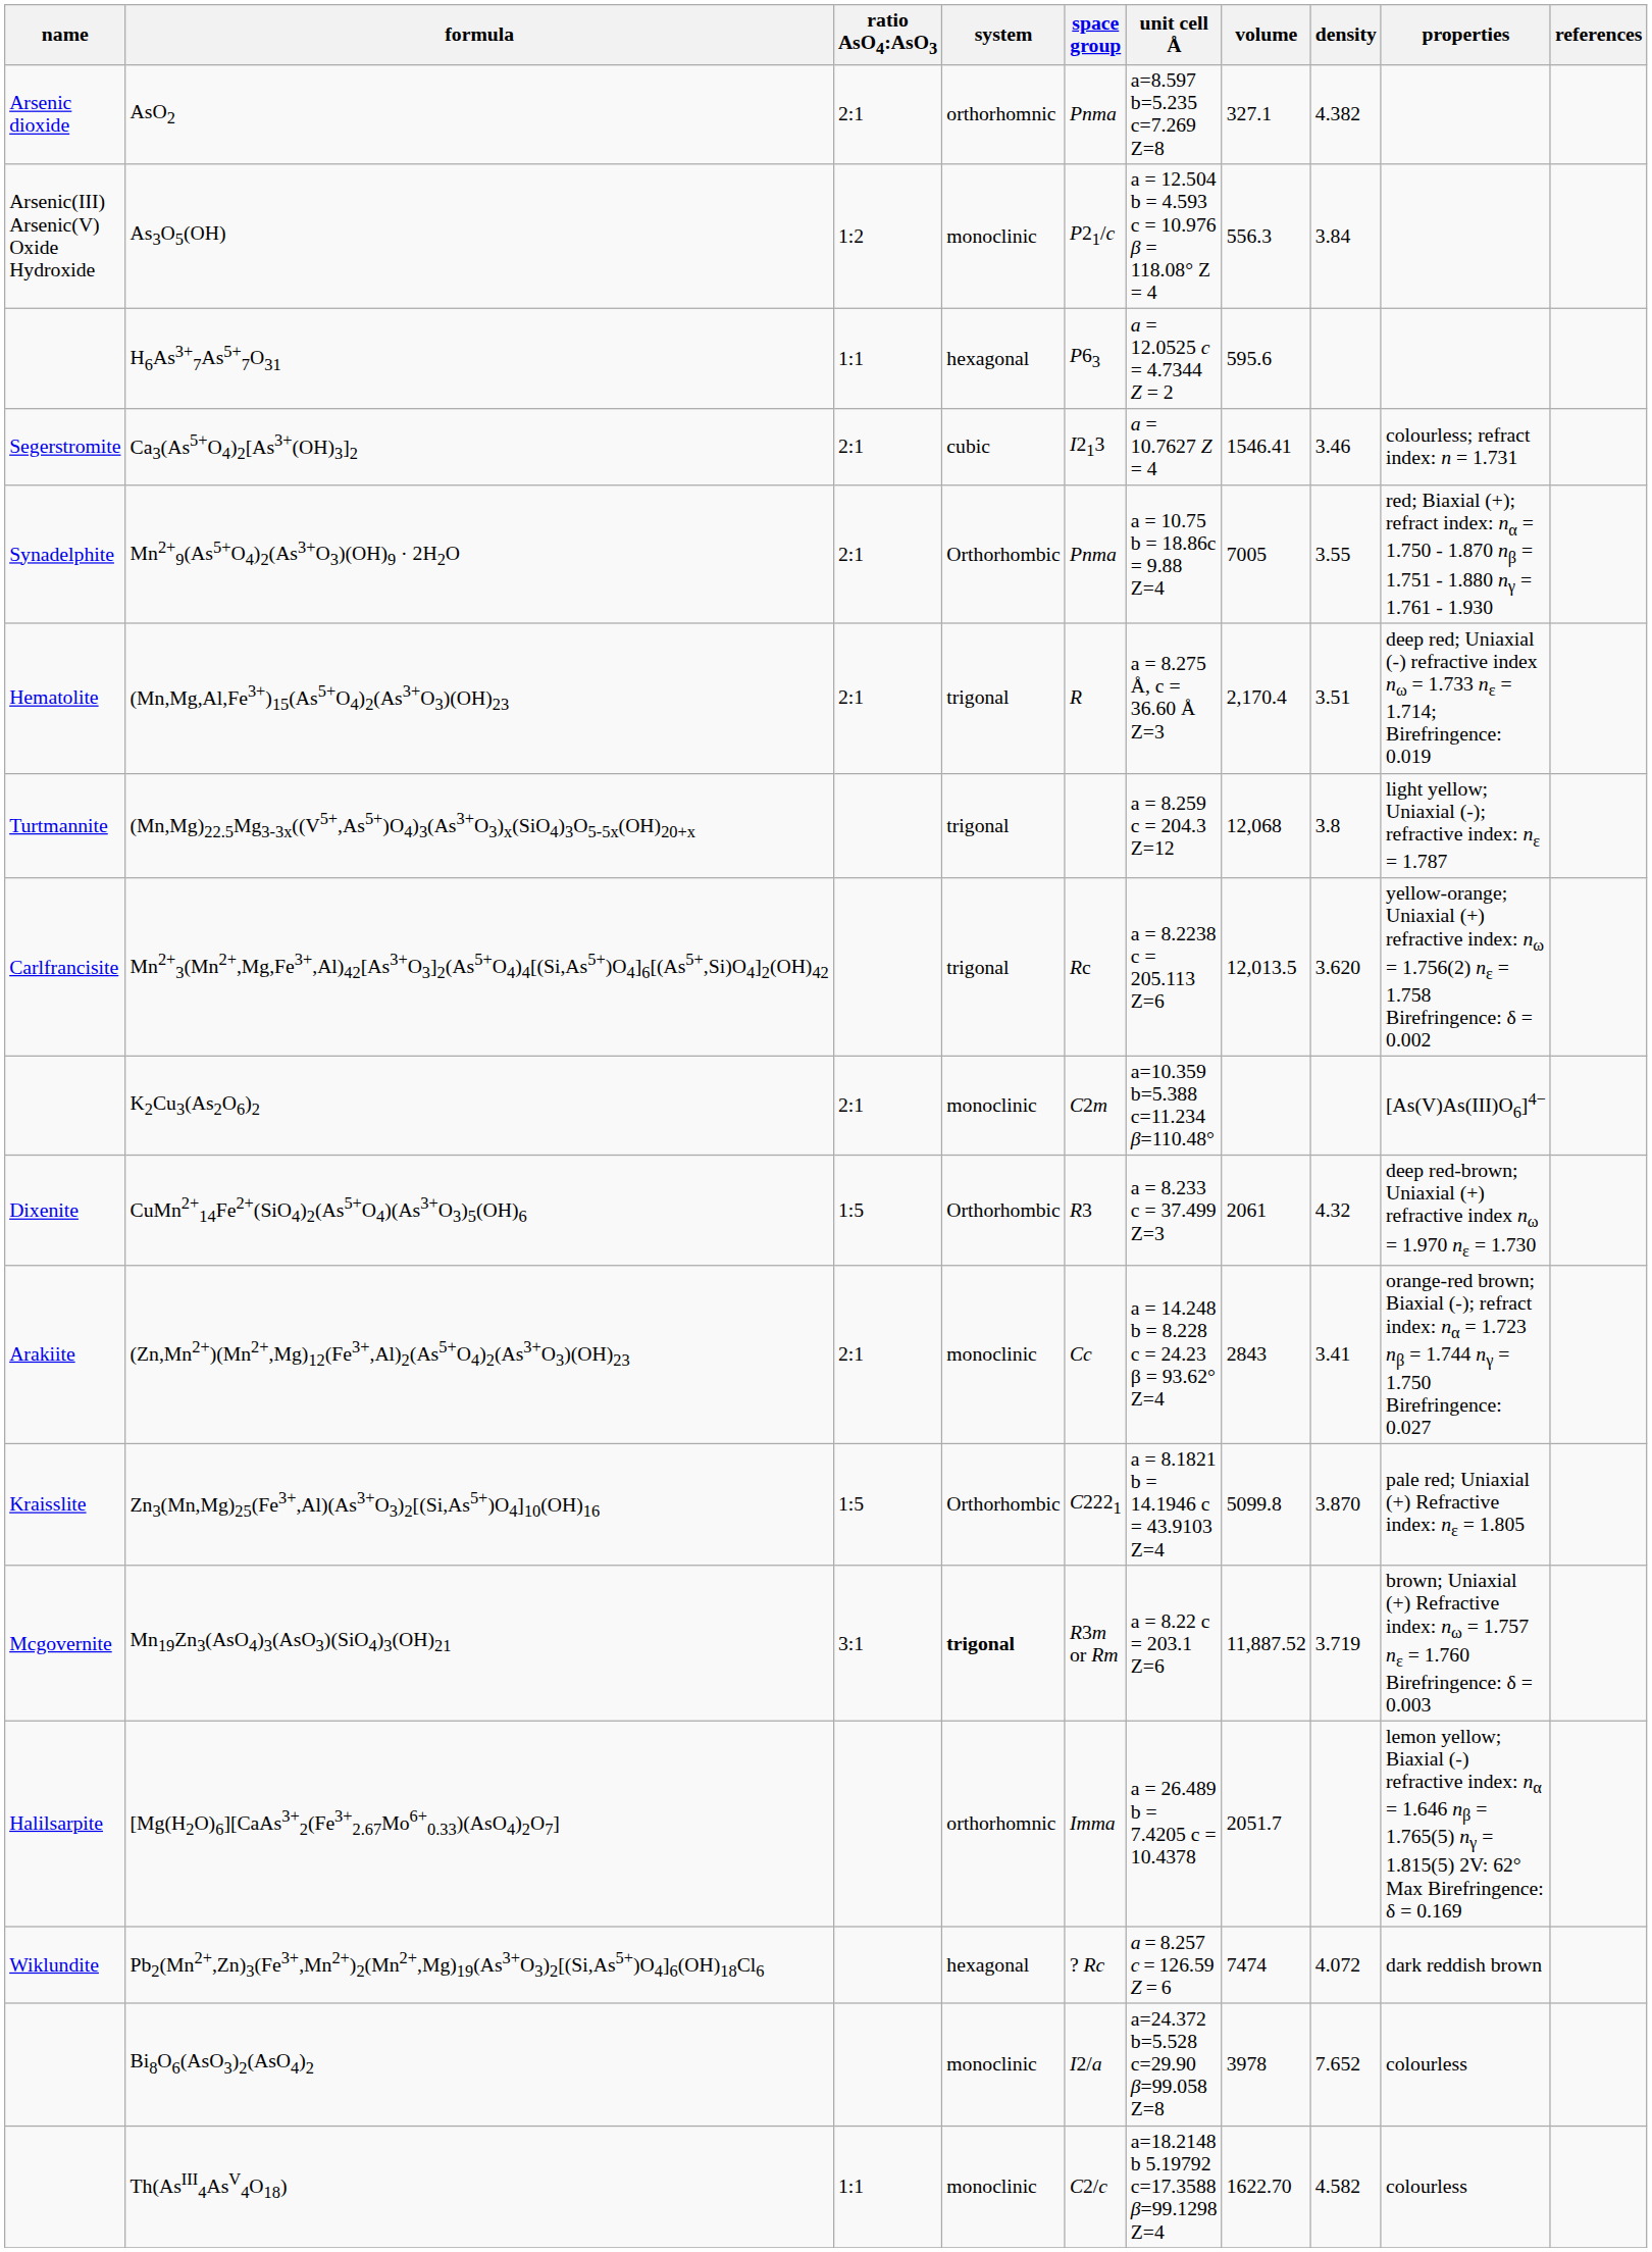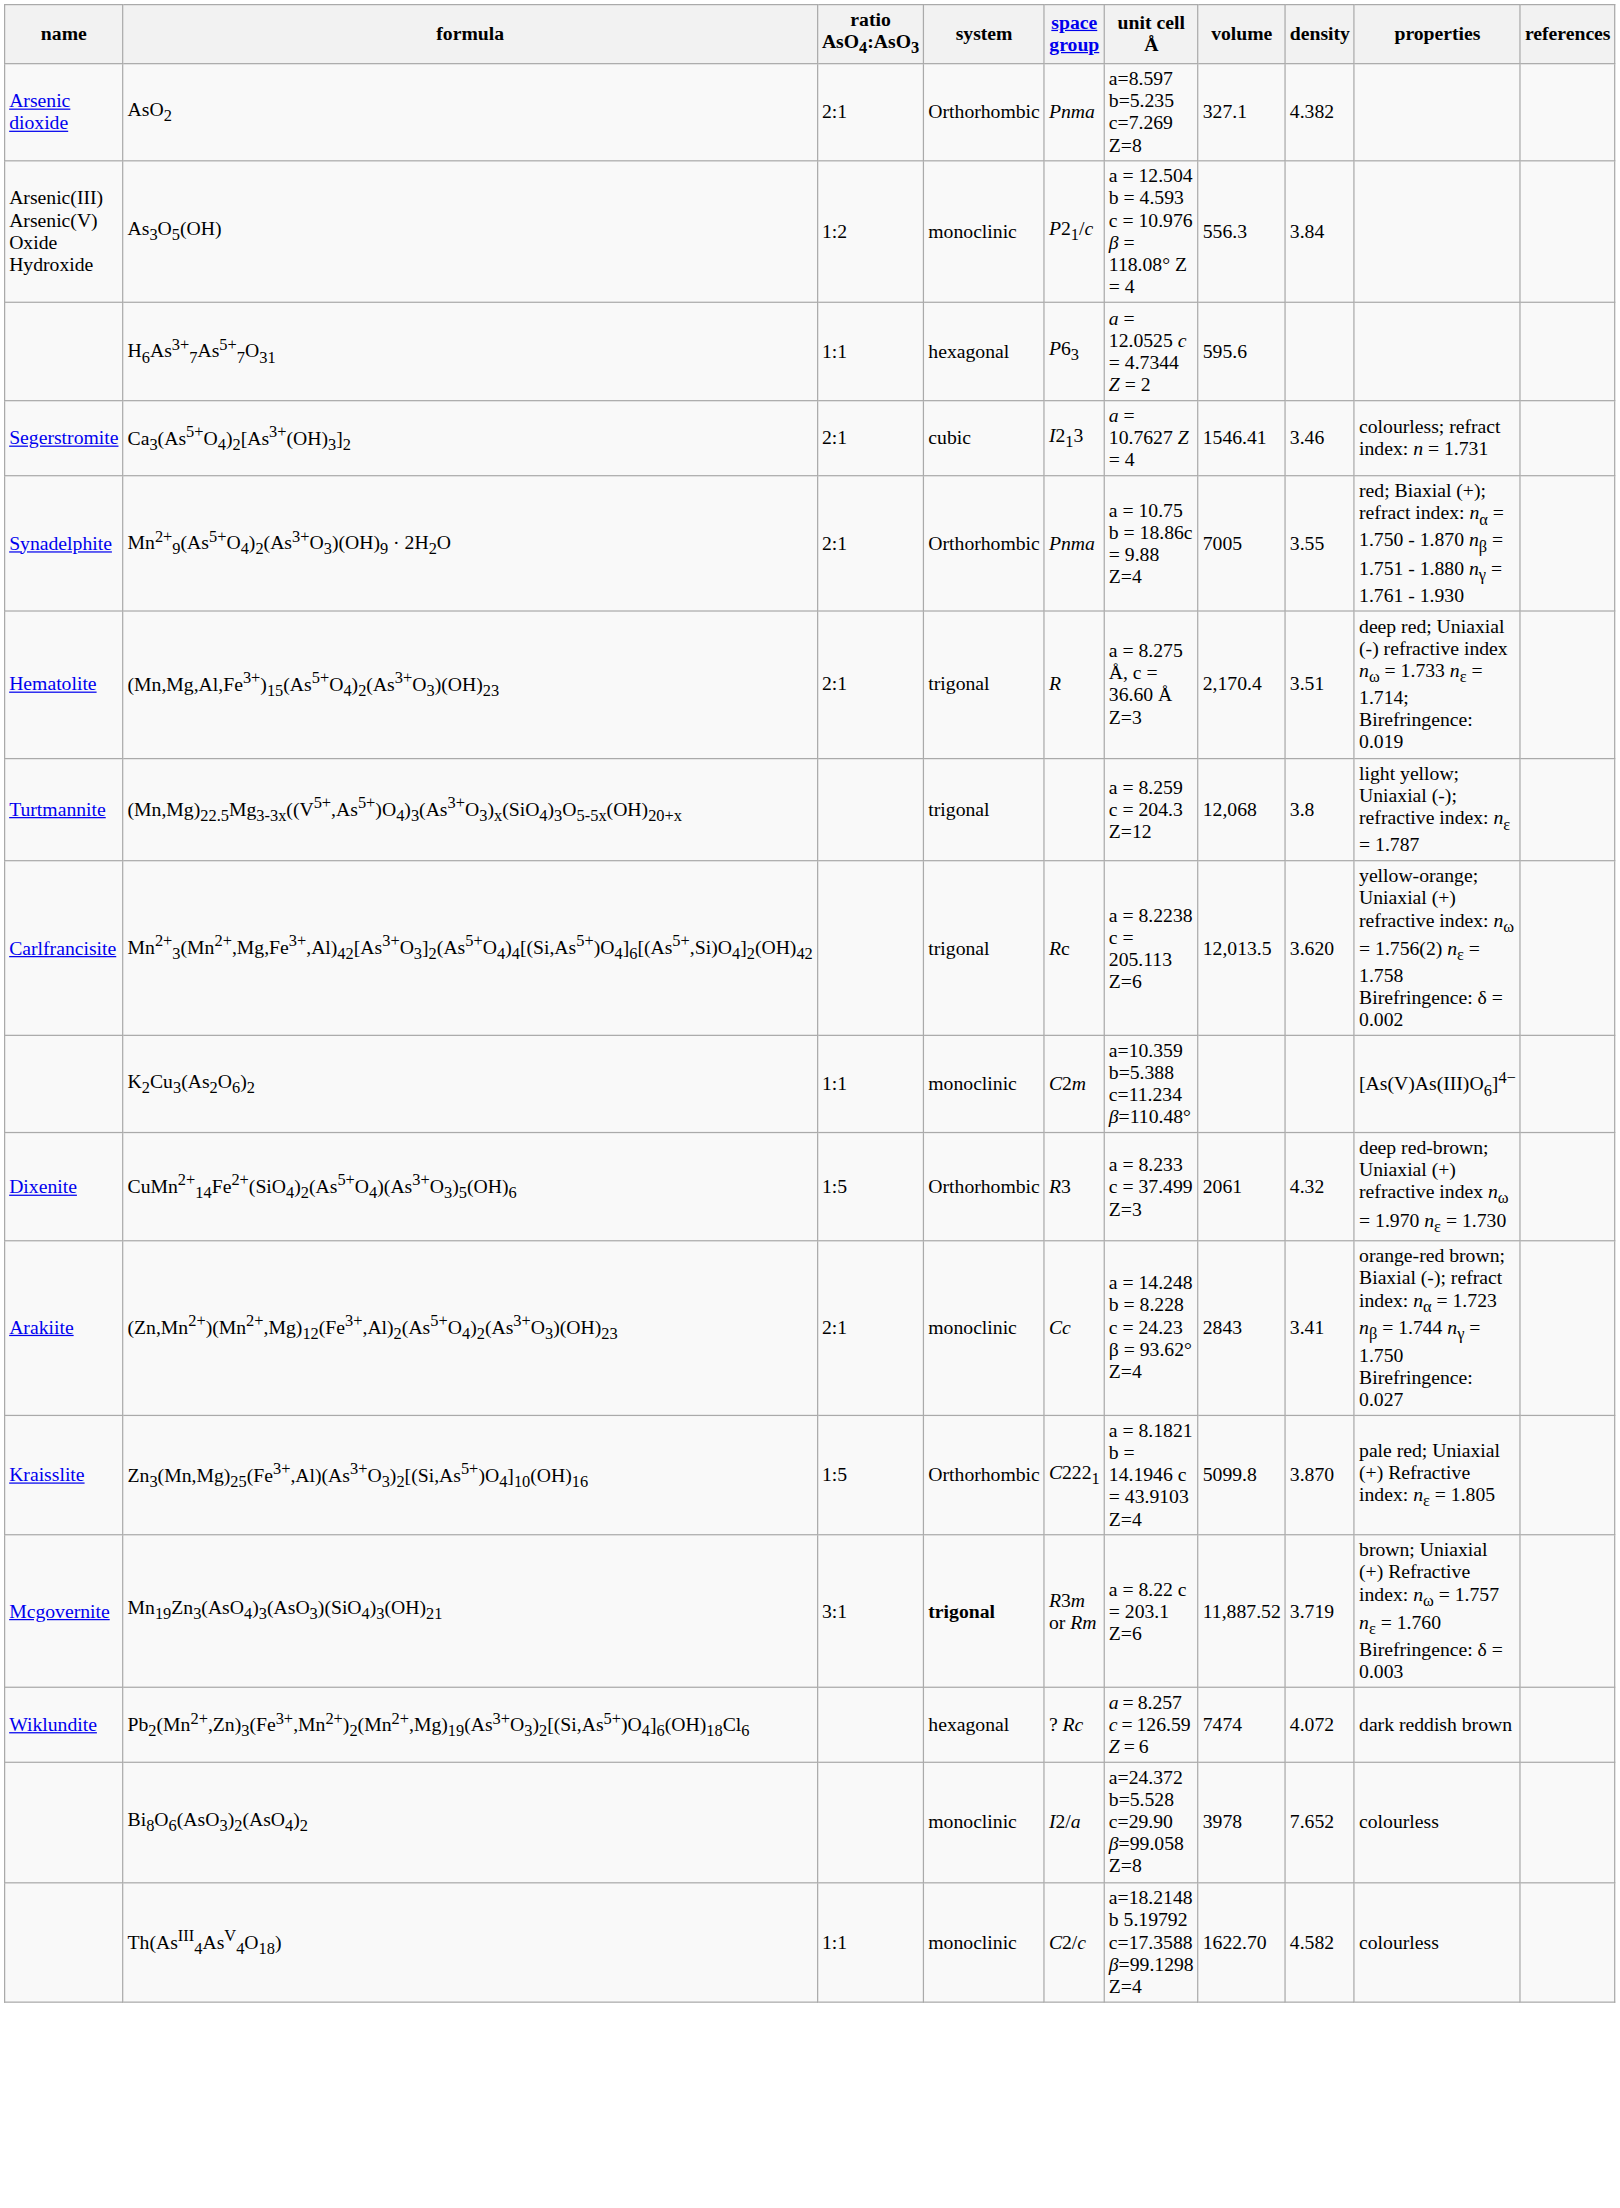AsO2 | system: orthorhomnic -> Orthorhombic
K2Cu3(As2O6)2 | ratio AsO4:AsO3: 2:1 -> 1:1
- row: Halilsarpite | [Mg(H2O)6][CaAs3+2(Fe3+2.67Mo6+0.33)(AsO4)2O7] | orthorhomnic | Imma | a = 26.489 b = 7.4205 c = 10.4378 | 2051.7 | lemon yellow; Biaxial (-) refractive index: nα = 1.646 nβ = 1.765(5) nγ = 1.815(5) 2V: 62° Max Birefringence: δ = 0.169
